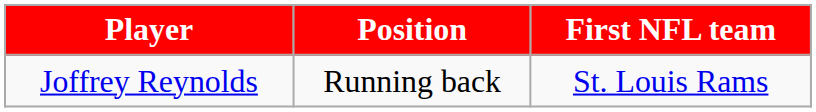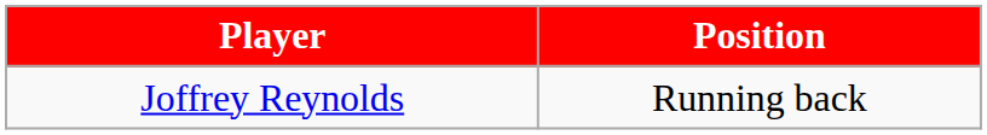- column: First NFL team | St. Louis Rams
